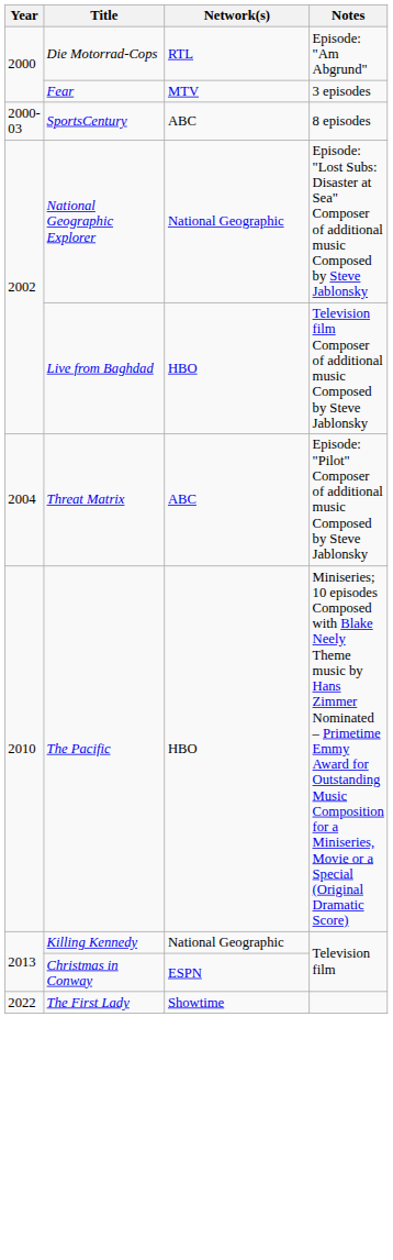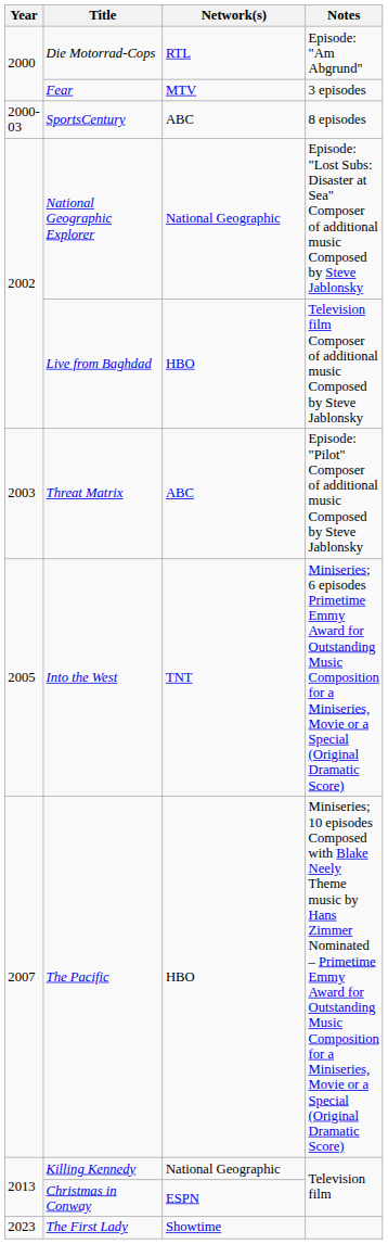Threat Matrix | Year: 2004 -> 2003
+ row: 2005 | Into the West | TNT | Miniseries; 6 episodes Primetime Emmy Award for Outstanding Music Composition for a Miniseries, Movie or a Special (Original Dramatic Score)
The Pacific | Year: 2010 -> 2007
The First Lady | Year: 2022 -> 2023
